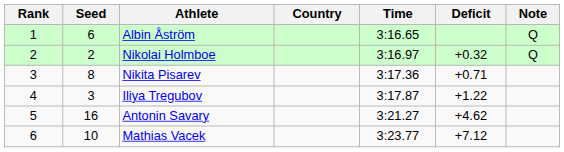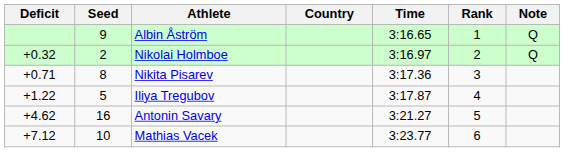columns swapped: Rank <-> Deficit
Albin Åström | Seed: 6 -> 9
Iliya Tregubov | Seed: 3 -> 5
